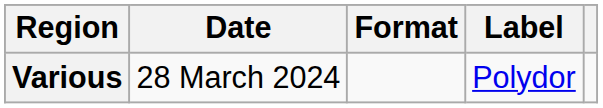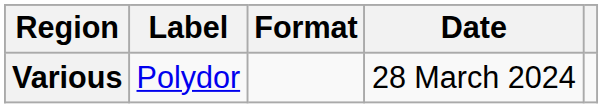columns swapped: Date <-> Label
